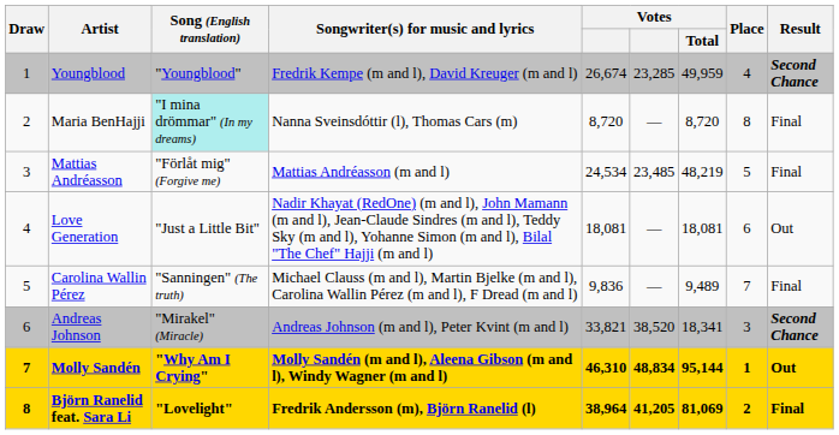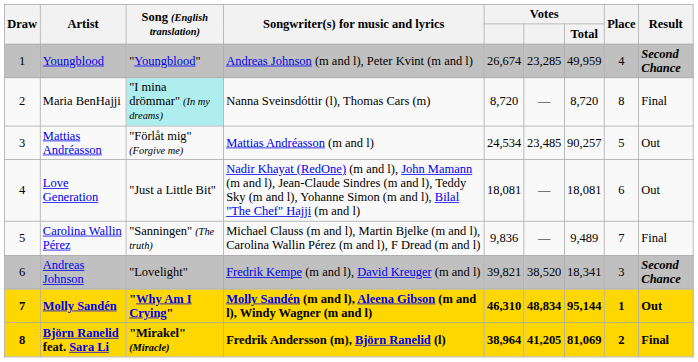Youngblood | Songwriter(s) for music and lyrics: Fredrik Kempe (m and l), David Kreuger (m and l) -> Andreas Johnson (m and l), Peter Kvint (m and l)
Mattias Andréasson | Votes / Total: 48,219 -> 90,257
Mattias Andréasson | Result: Final -> Out
Andreas Johnson | Song (English translation): "Mirakel" (Miracle) -> "Lovelight"
Andreas Johnson | Songwriter(s) for music and lyrics: Andreas Johnson (m and l), Peter Kvint (m and l) -> Fredrik Kempe (m and l), David Kreuger (m and l)
Andreas Johnson | column 5: 33,821 -> 39,821
Björn Ranelid feat. Sara Li | Song (English translation): "Lovelight" -> "Mirakel" (Miracle)
